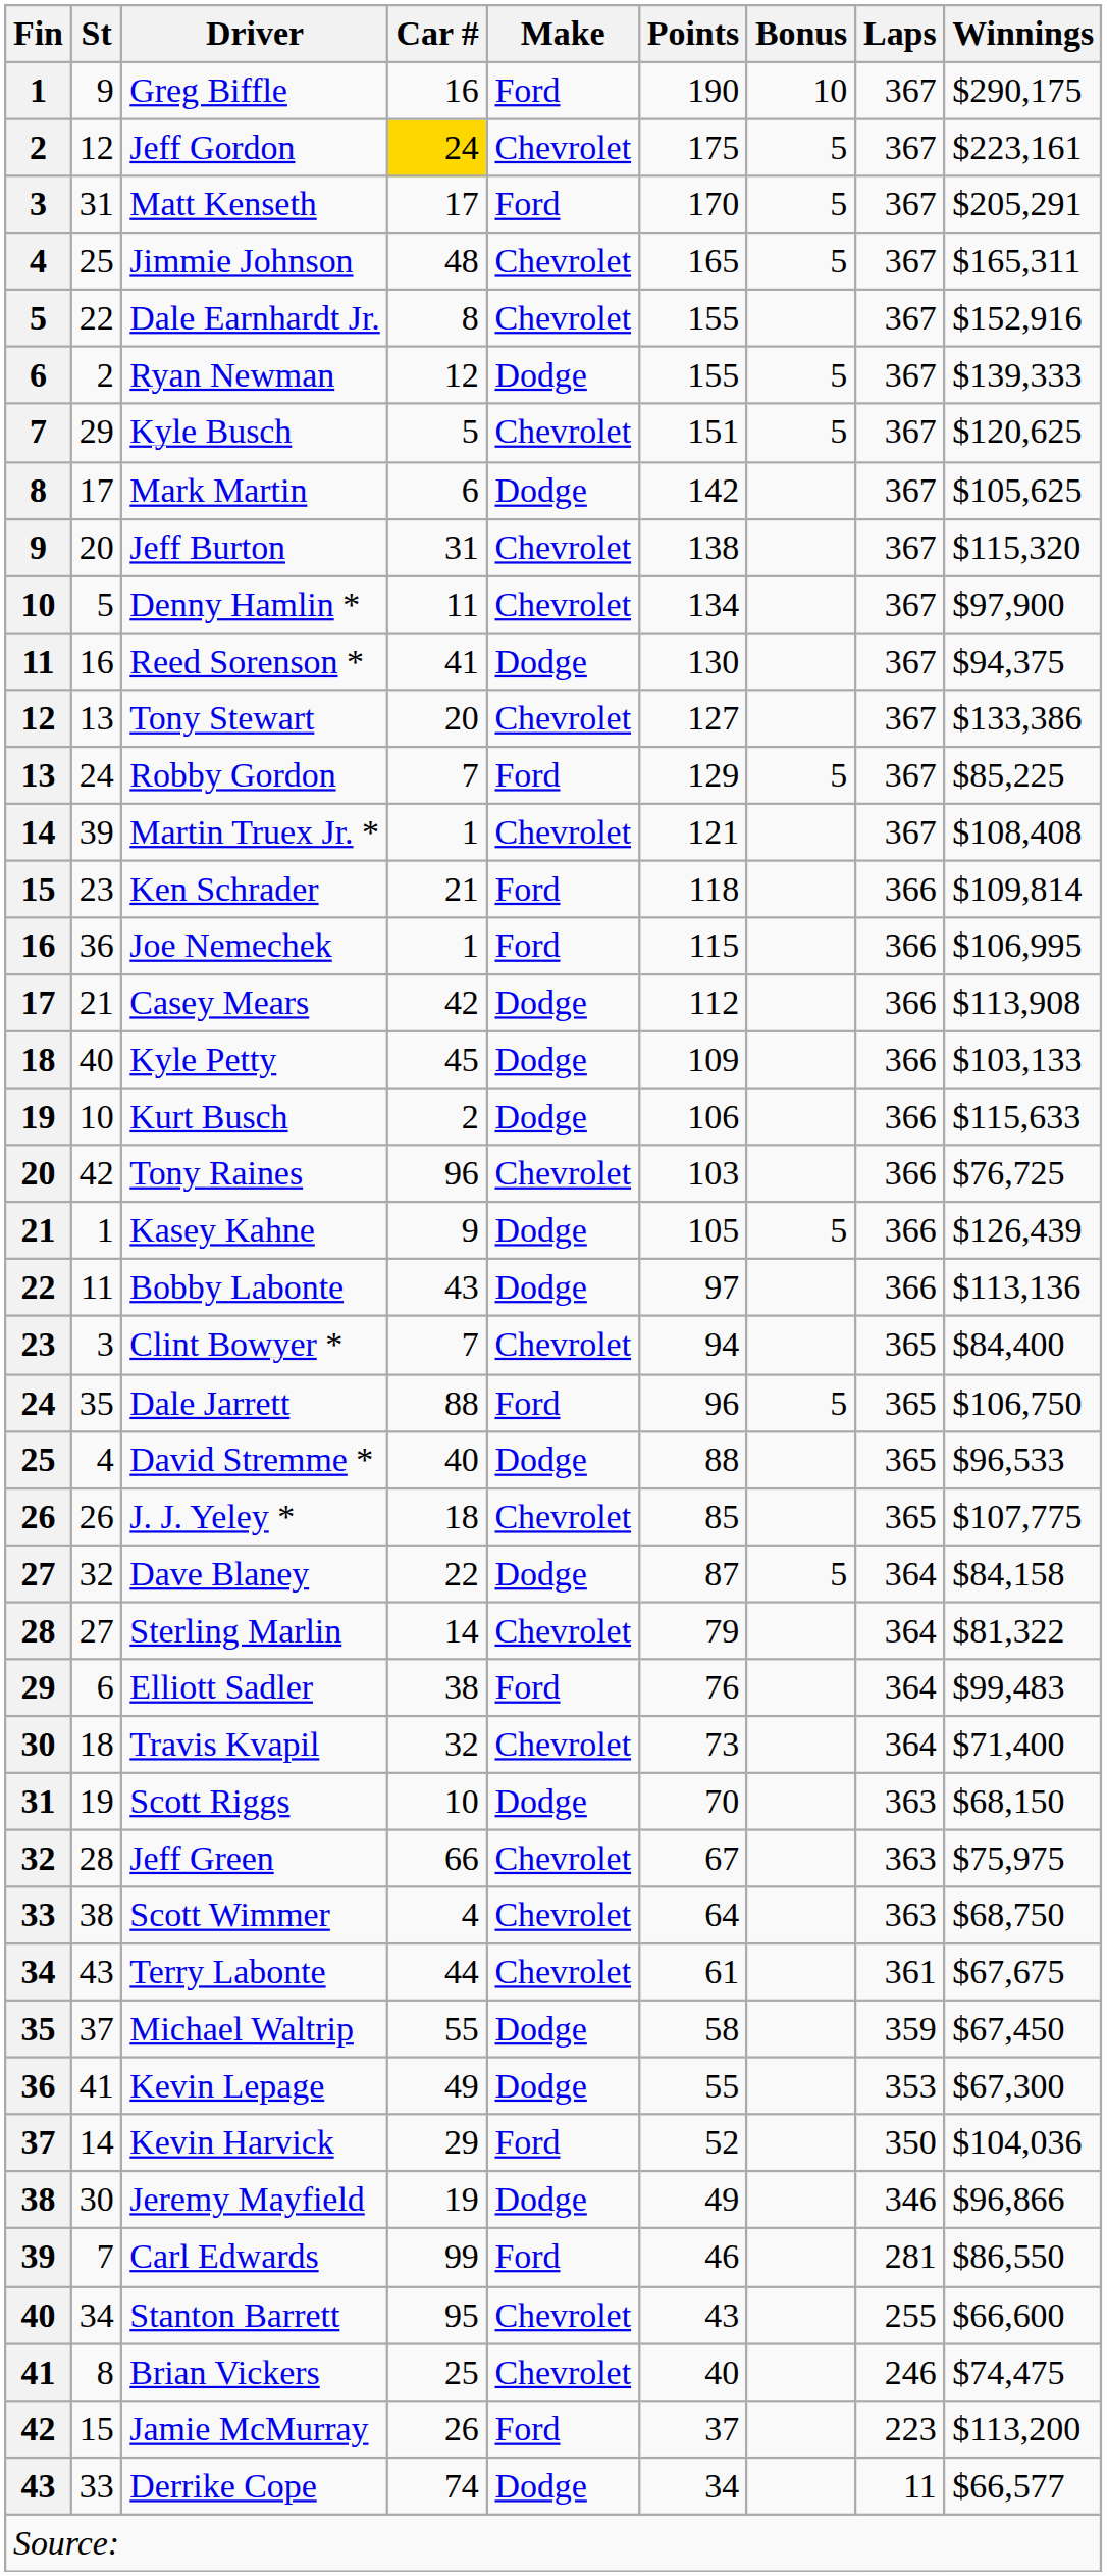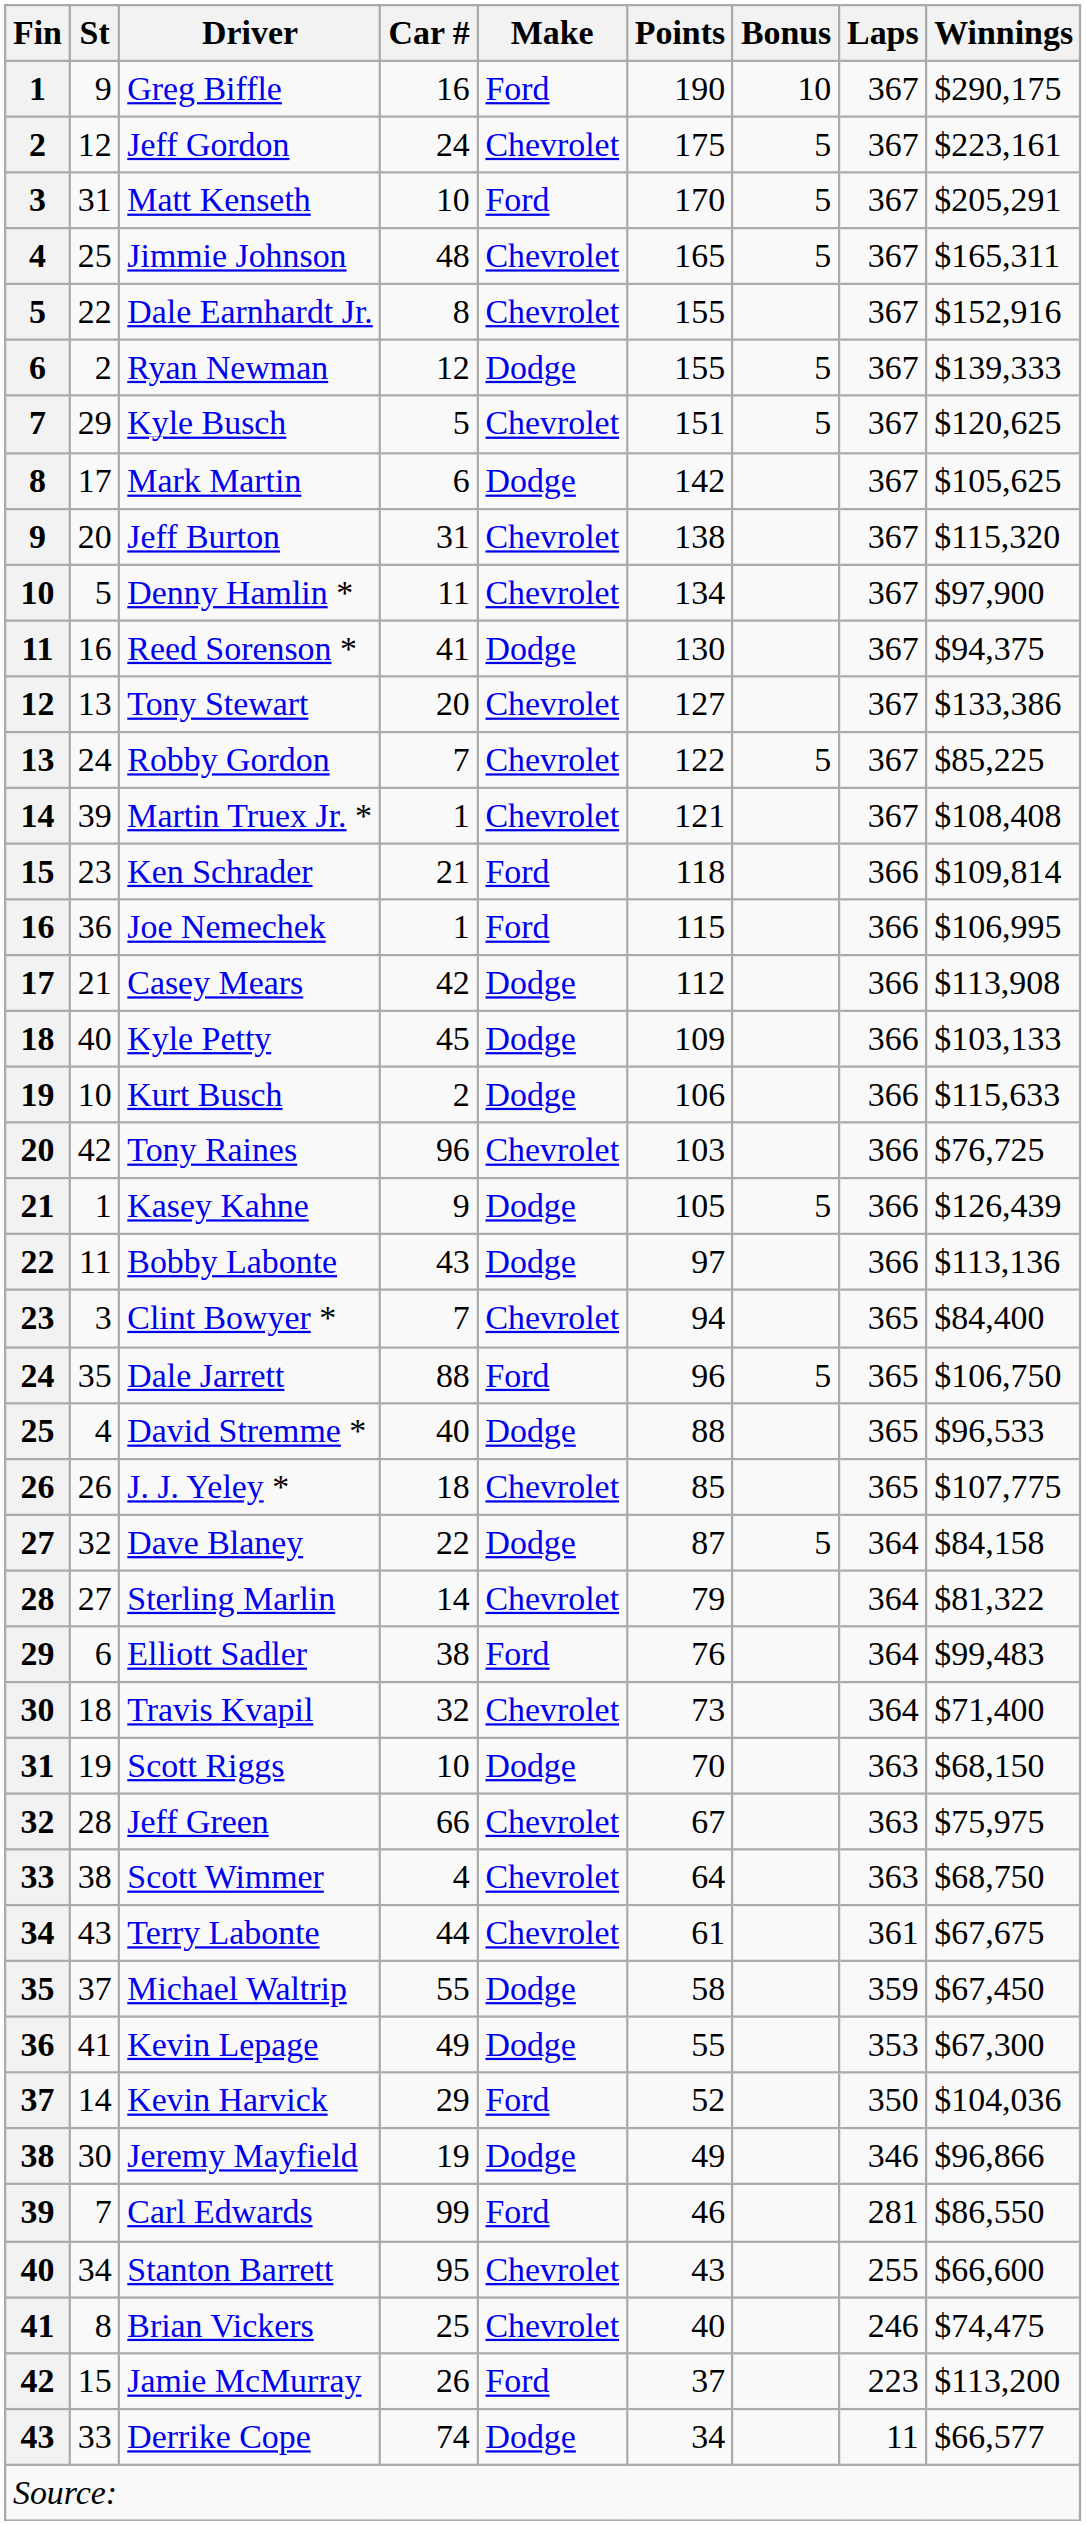Jeff Gordon | Car #: gold background -> no background
Matt Kenseth | Car #: 17 -> 10
Robby Gordon | Make: Ford -> Chevrolet
Robby Gordon | Points: 129 -> 122
